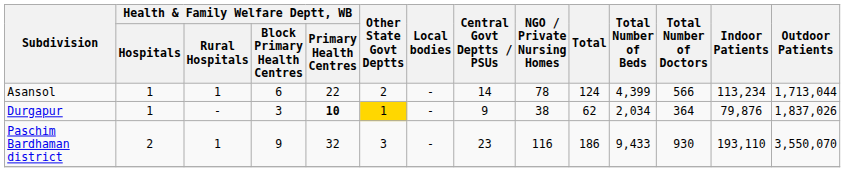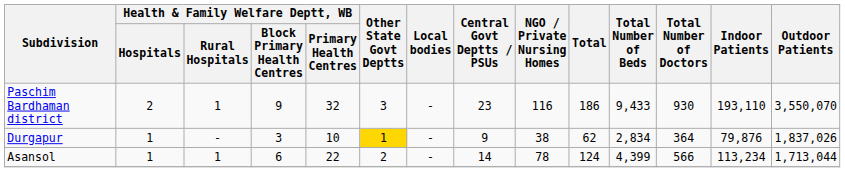rows swapped: Asansol <-> Paschim Bardhaman district
Durgapur | Health & Family Welfare Deptt, WB / Primary Health Centres: bold -> normal
Durgapur | Total Number of Beds: 2,034 -> 2,834
